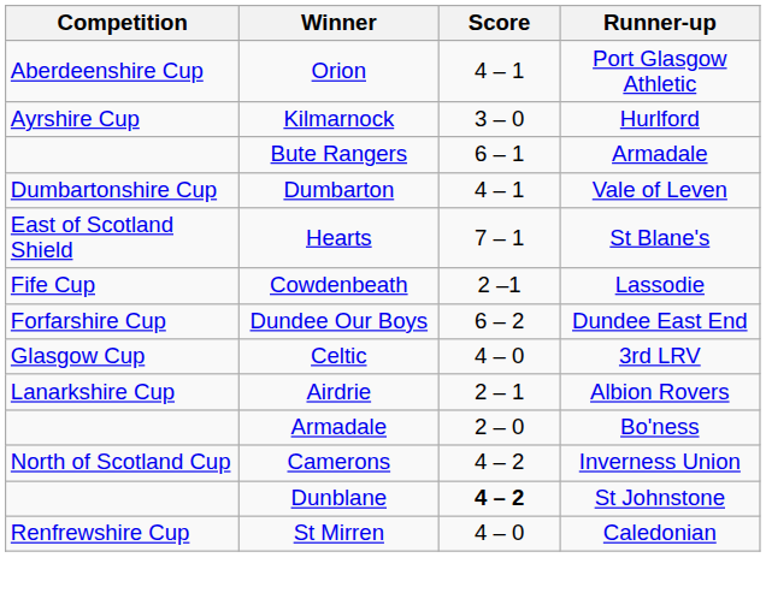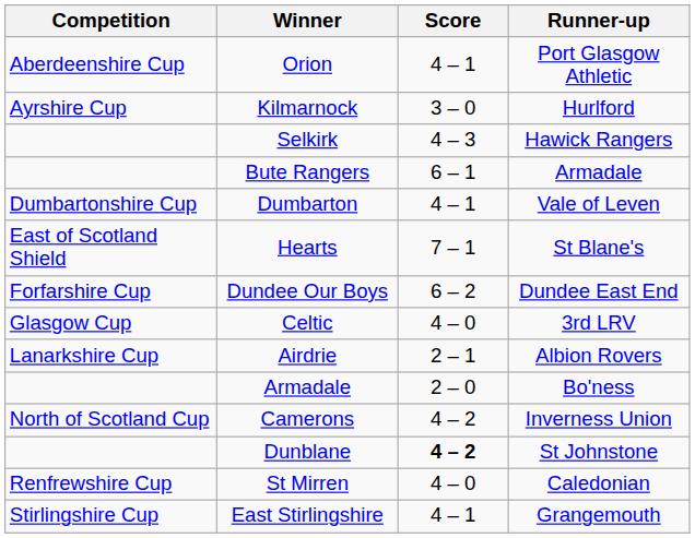+ row: Selkirk | 4 – 3 | Hawick Rangers
- row: Fife Cup | Cowdenbeath | 2 –1 | Lassodie
+ row: Stirlingshire Cup | East Stirlingshire | 4 – 1 | Grangemouth
